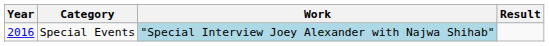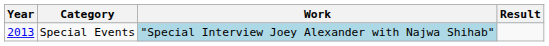Special Events | Year: 2016 -> 2013
